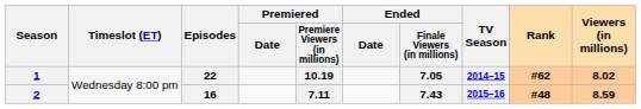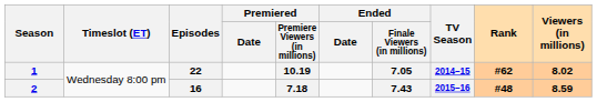2 | Premiered / Premiere Viewers (in millions): 7.11 -> 7.18
